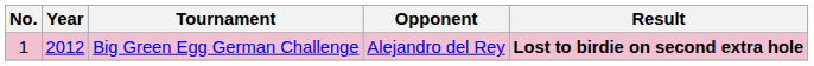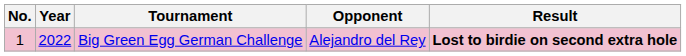Big Green Egg German Challenge | Year: 2012 -> 2022
